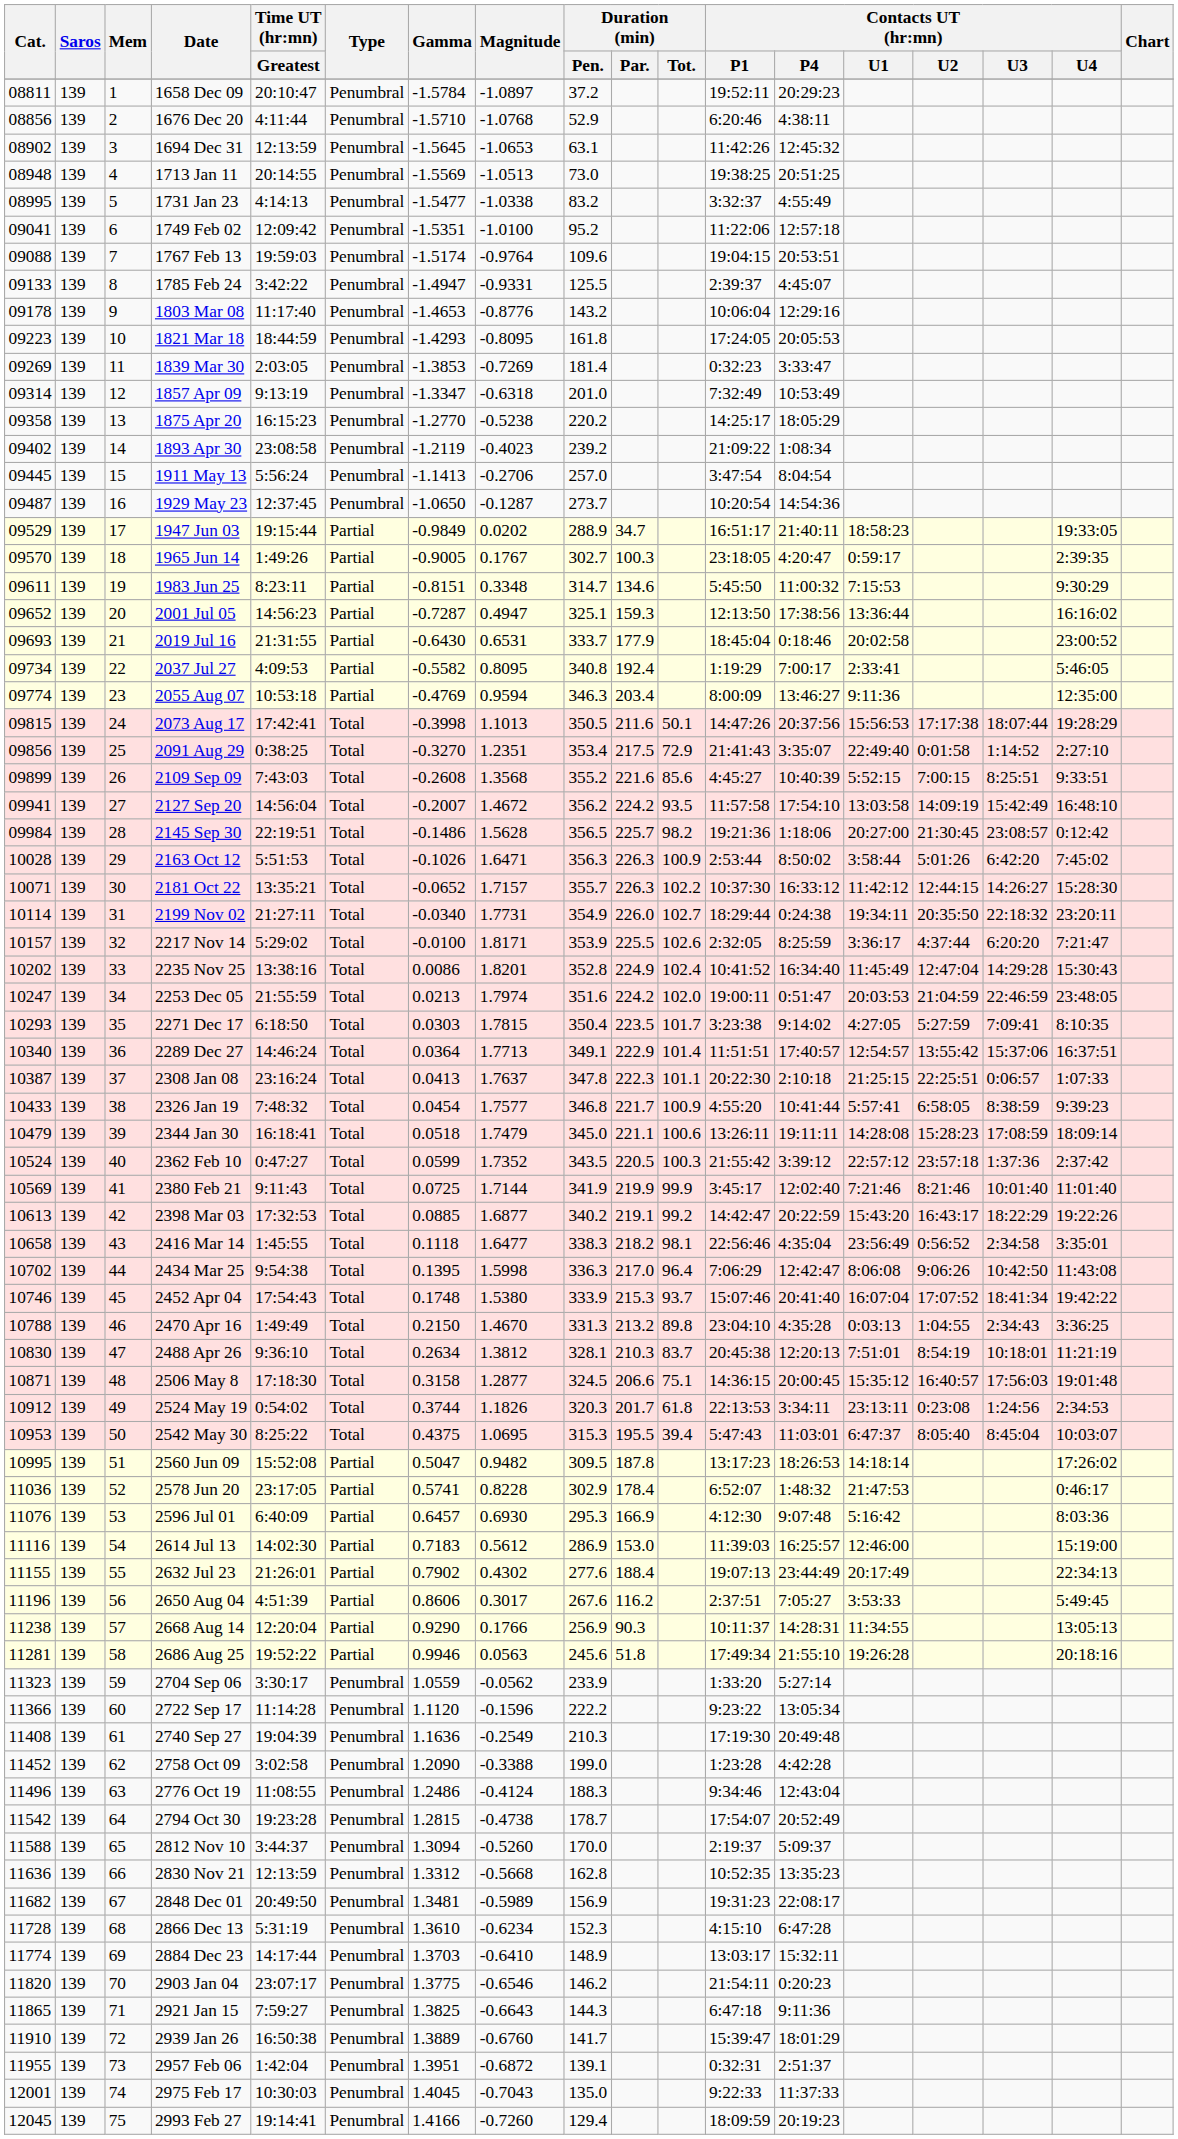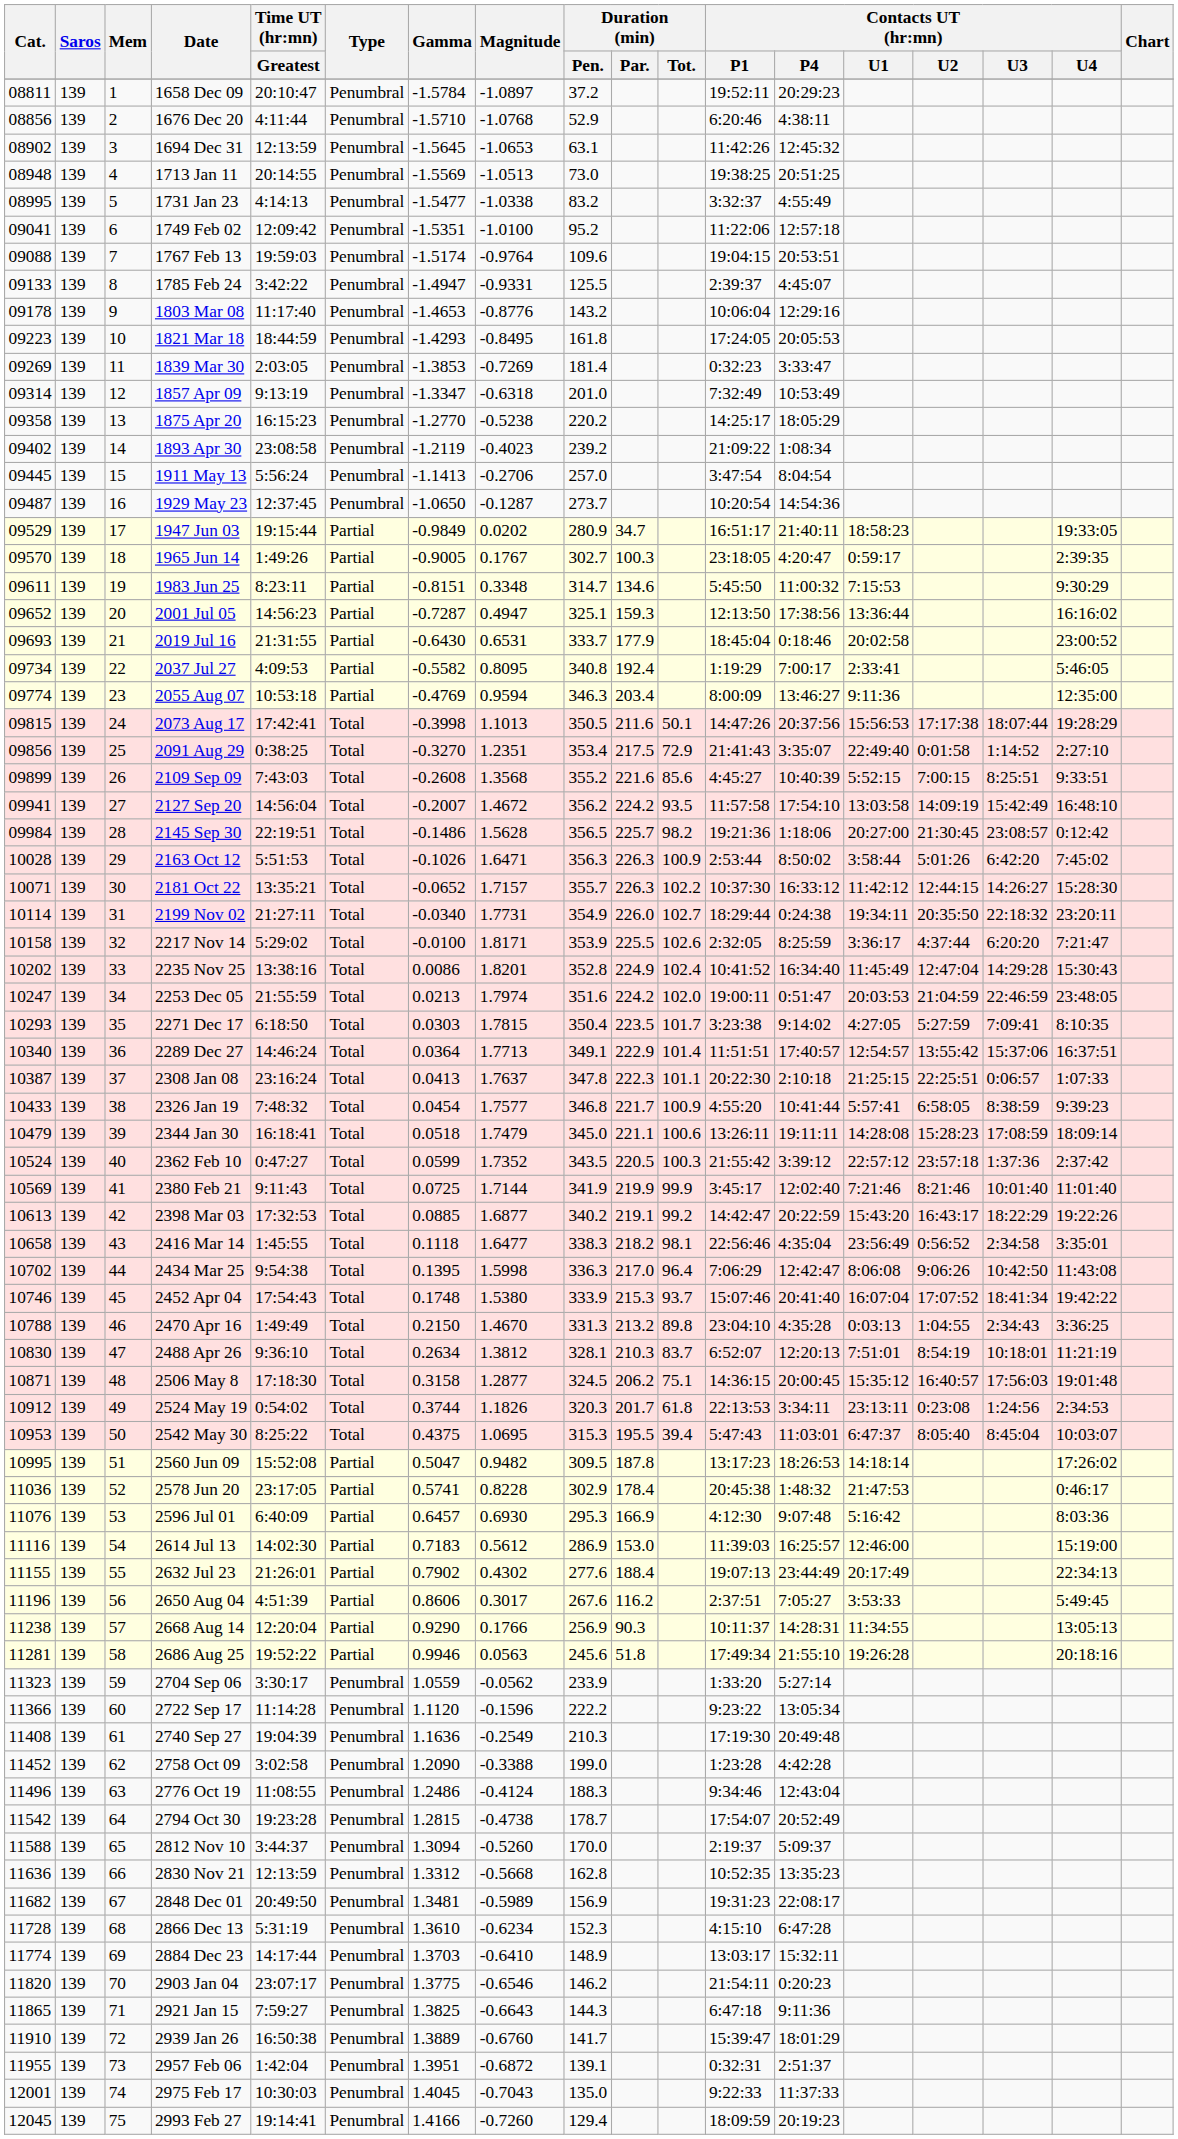1821 Mar 18 | Magnitude: -0.8095 -> -0.8495
1947 Jun 03 | Duration (min) / Pen.: 288.9 -> 280.9
2217 Nov 14 | Cat.: 10157 -> 10158
2488 Apr 26 | Contacts UT (hr:mn) / P1: 20:45:38 -> 6:52:07
2506 May 8 | Duration (min) / Par.: 206.6 -> 206.2
2578 Jun 20 | Contacts UT (hr:mn) / P1: 6:52:07 -> 20:45:38
